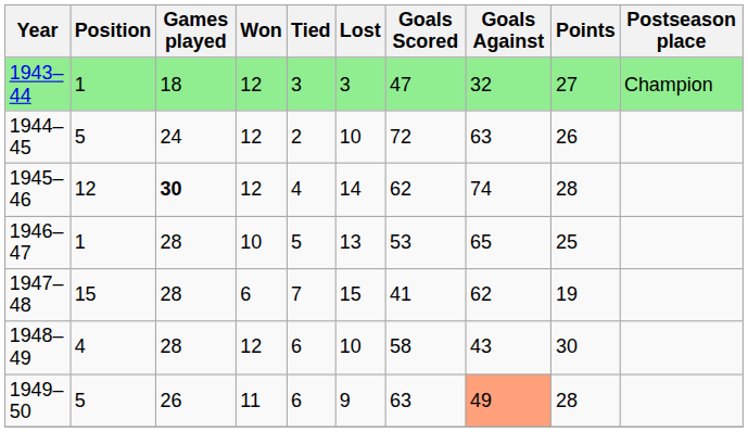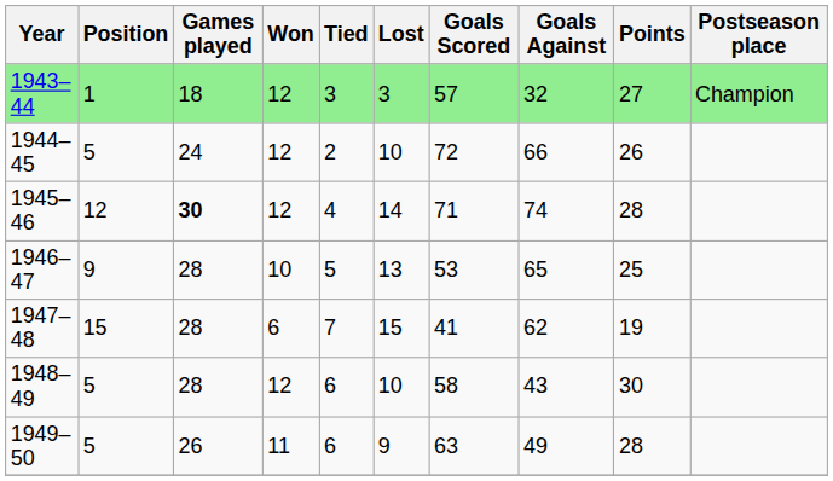1943–44 | Goals Scored: 47 -> 57
1944–45 | Goals Against: 63 -> 66
1945–46 | Goals Scored: 62 -> 71
1946–47 | Position: 1 -> 9
1948–49 | Position: 4 -> 5
1949–50 | Goals Against: lightsalmon background -> no background
